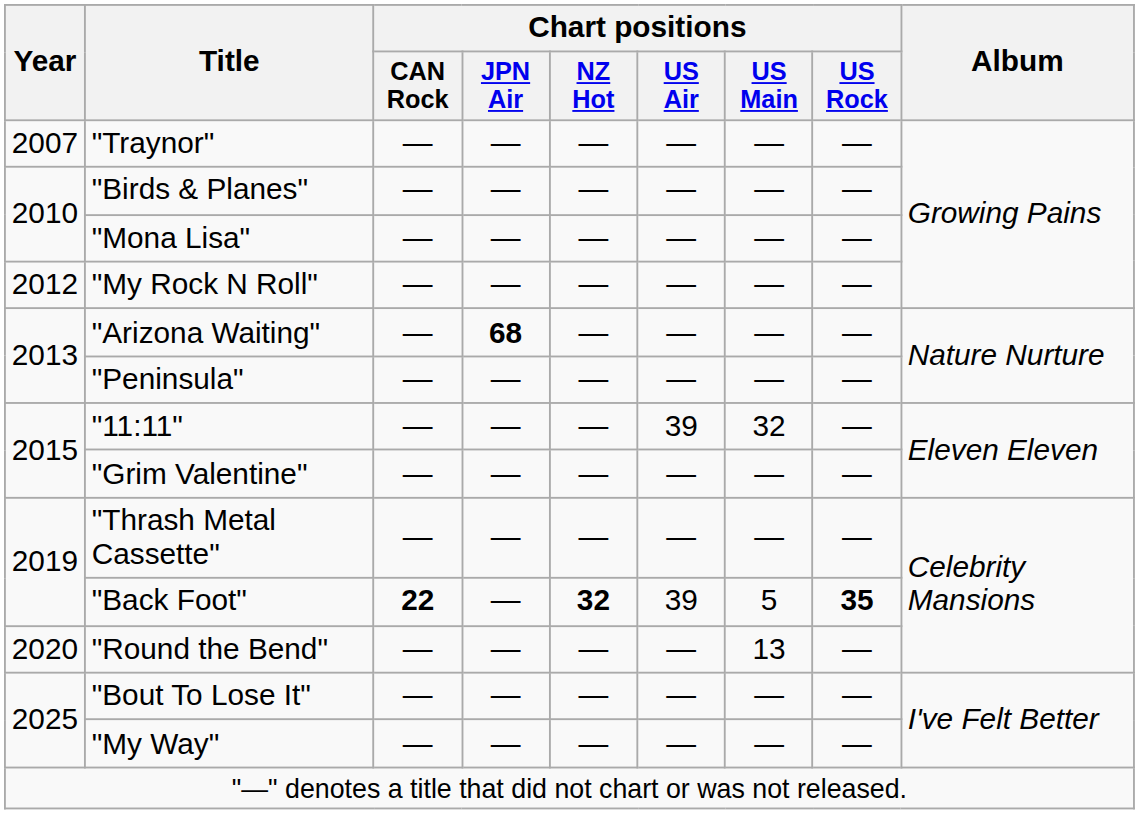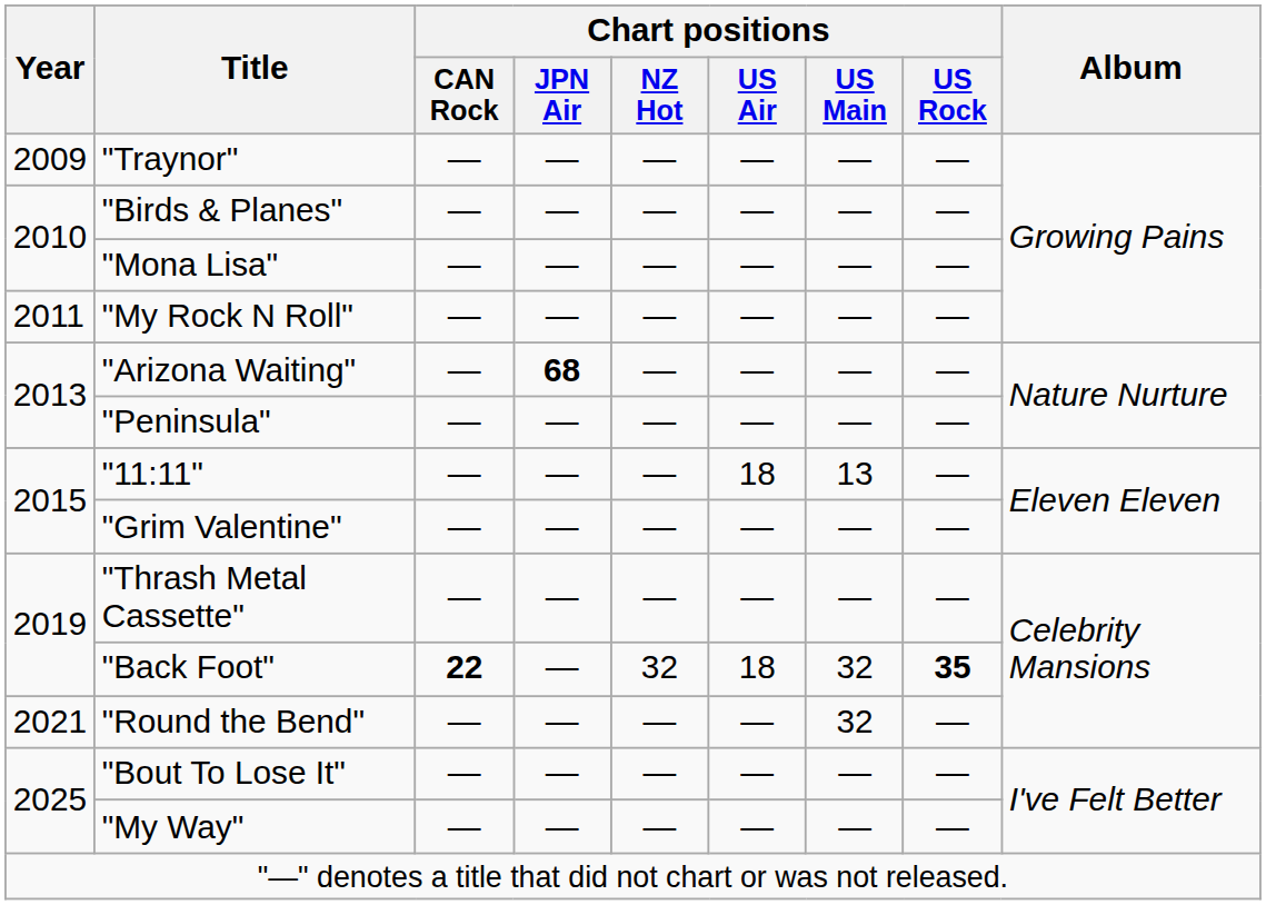"Traynor" | Year: 2007 -> 2009
"My Rock N Roll" | Year: 2012 -> 2011
"11:11" | Chart positions / US Air: 39 -> 18
"11:11" | Chart positions / US Main: 32 -> 13
"Back Foot" | Chart positions / NZ Hot: bold -> normal
"Back Foot" | Chart positions / US Air: 39 -> 18
"Back Foot" | Chart positions / US Main: 5 -> 32
"Round the Bend" | Year: 2020 -> 2021
"Round the Bend" | Chart positions / US Main: 13 -> 32
